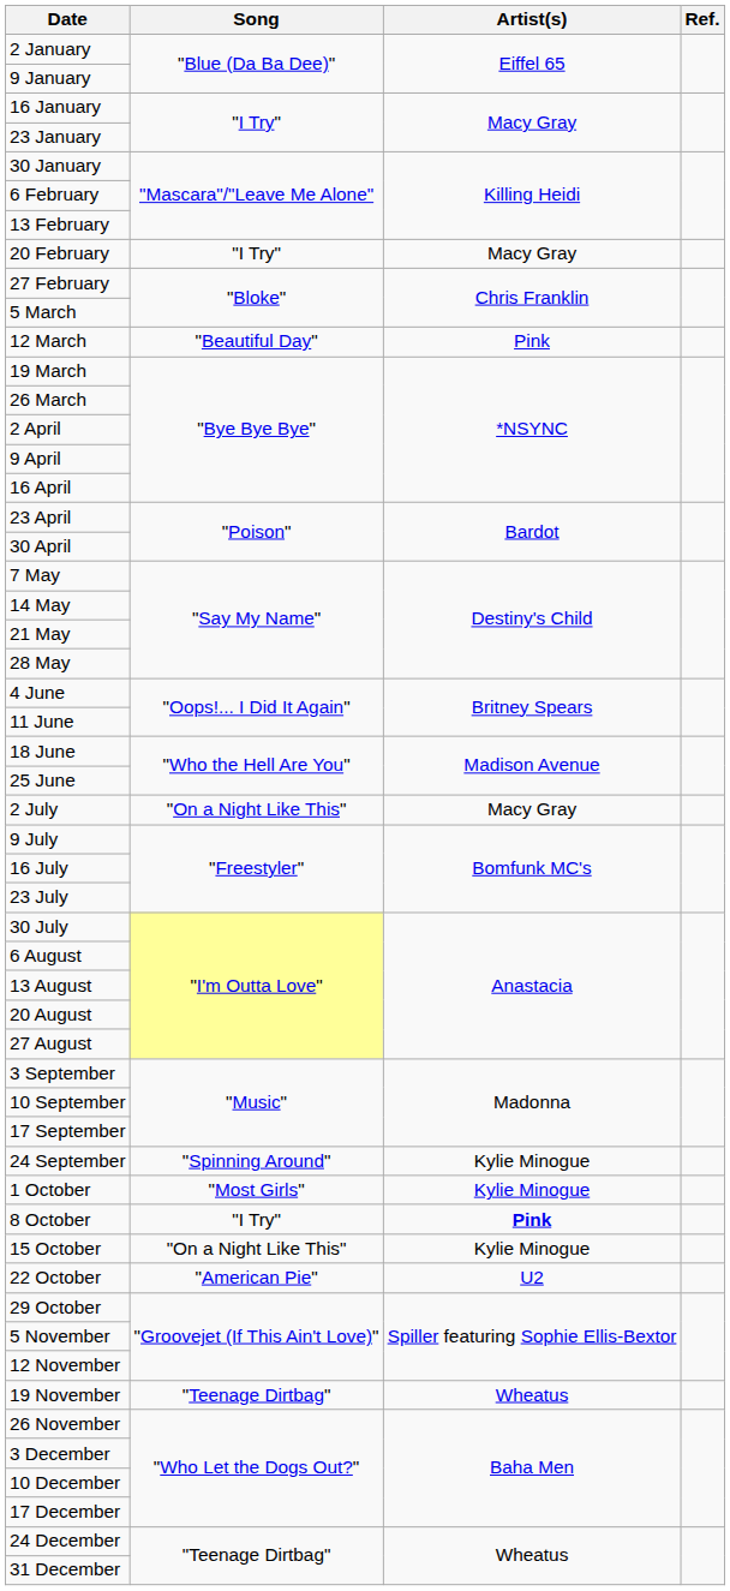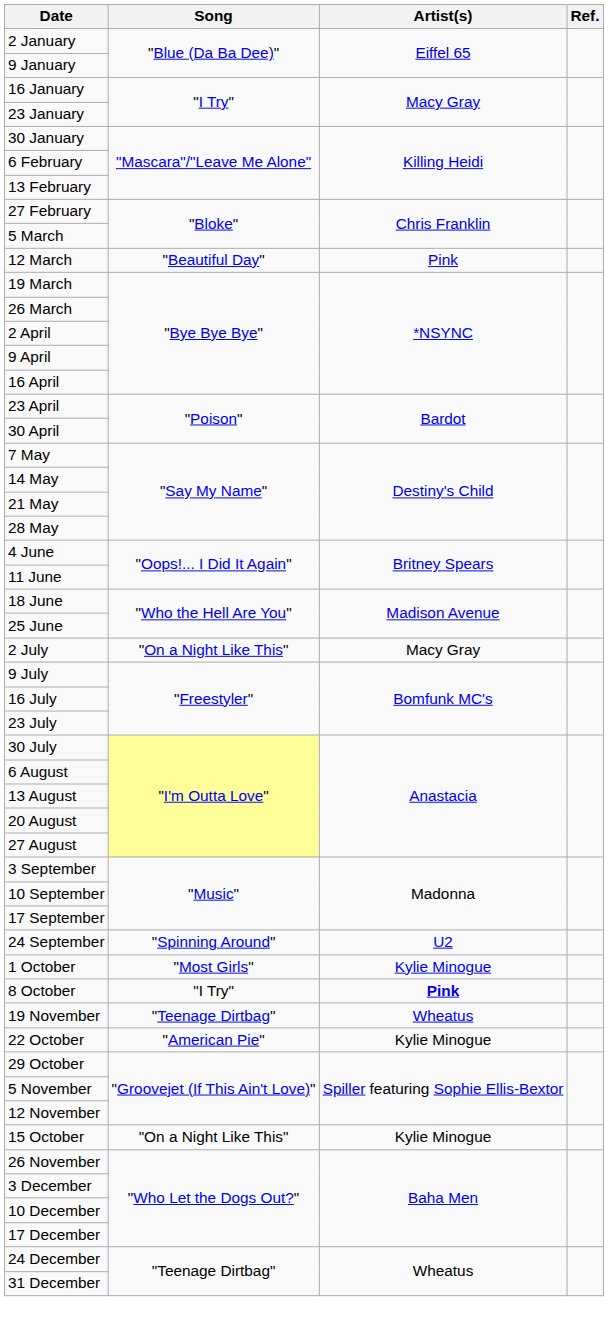- row: 20 February | "I Try" | Macy Gray
24 September | Artist(s): Kylie Minogue -> U2
rows swapped: 15 October <-> 19 November
22 October | Artist(s): U2 -> Kylie Minogue
